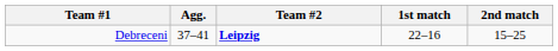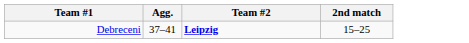- column: 1st match | 22–16
